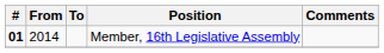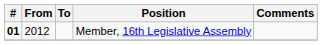Member, 16th Legislative Assembly | From: 2014 -> 2012
